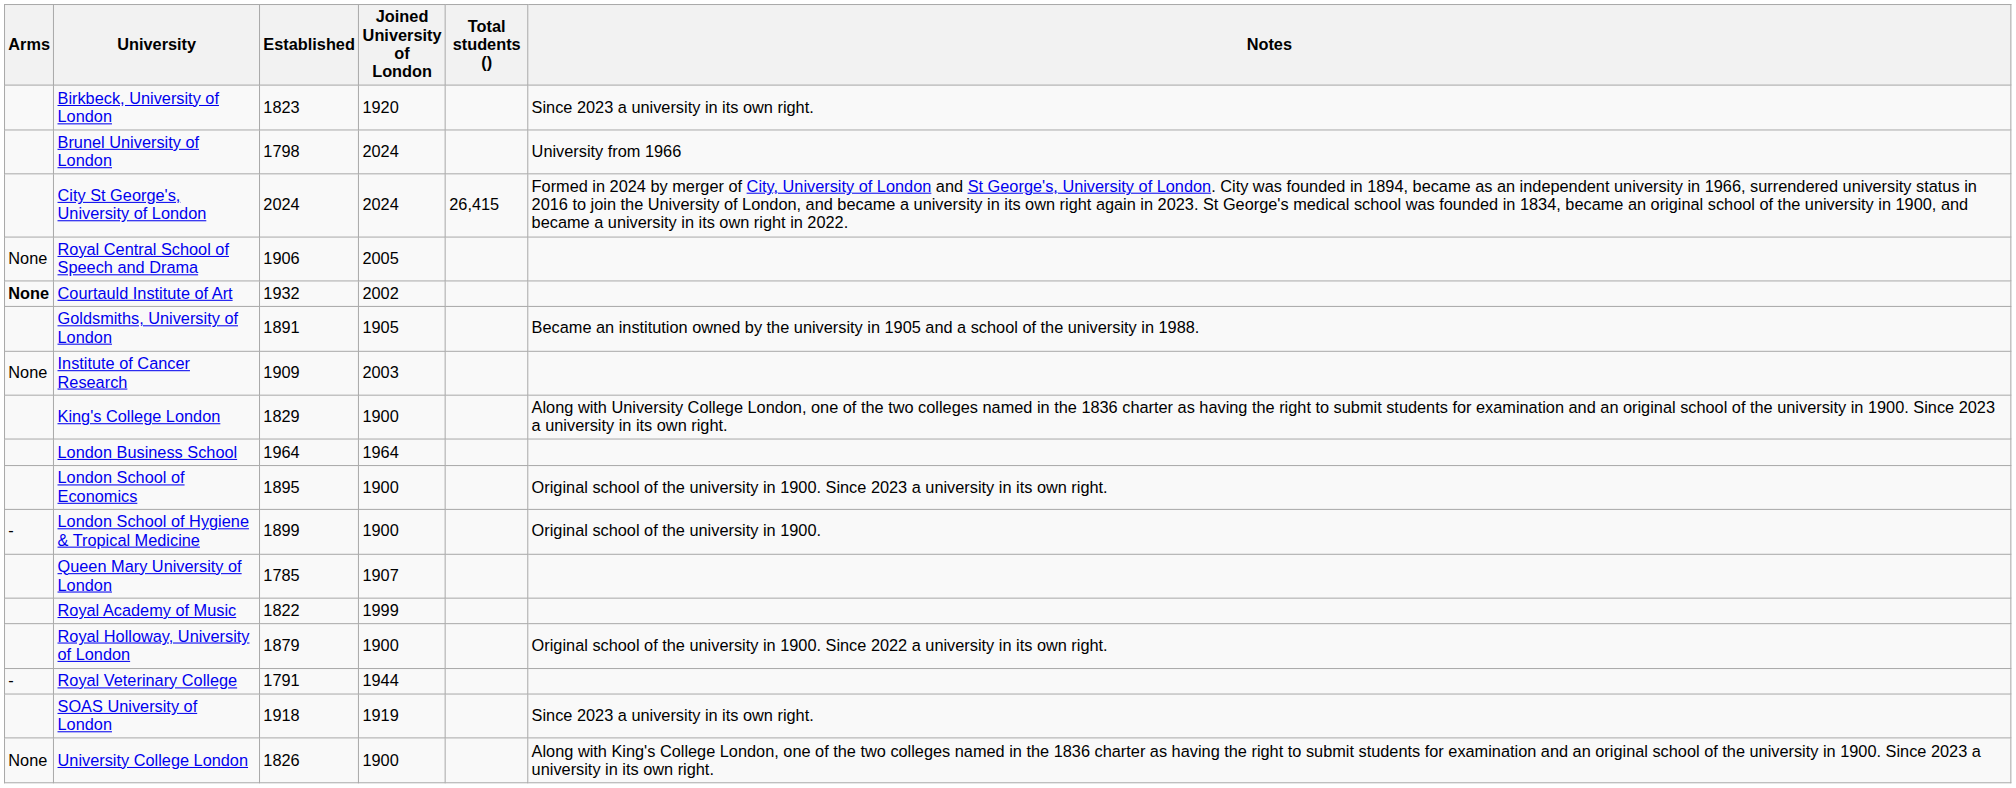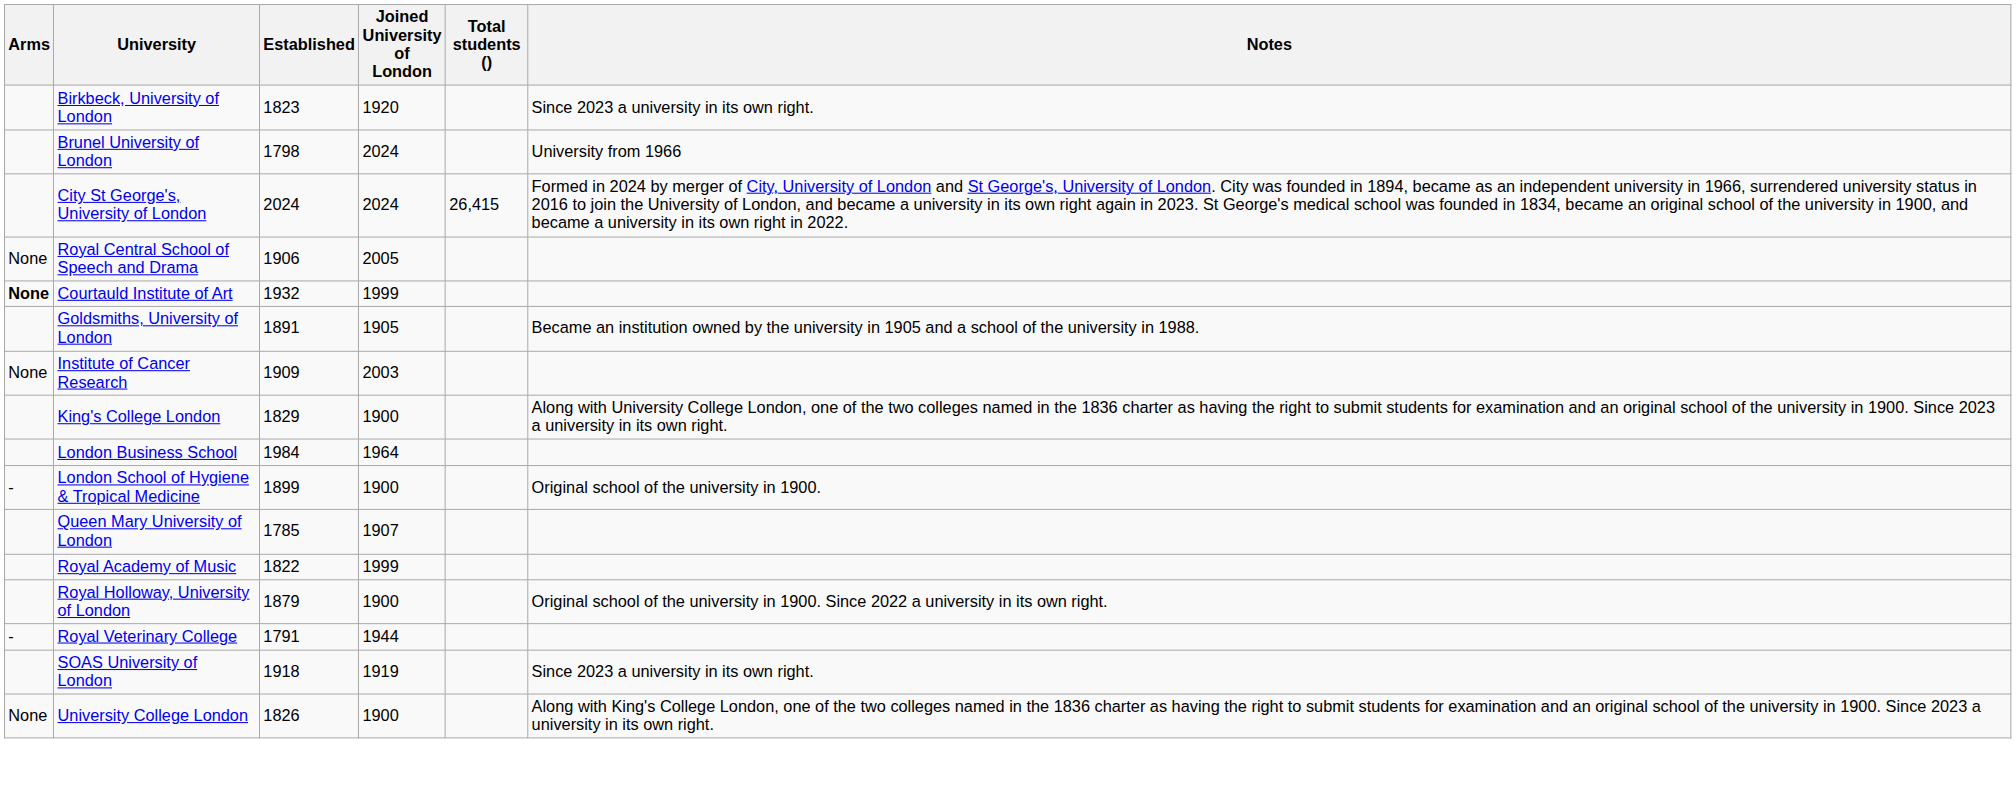Courtauld Institute of Art | Joined University of London: 2002 -> 1999
London Business School | Established: 1964 -> 1984
- row: London School of Economics | 1895 | 1900 | Original school of the university in 1900. Since 2023 a university in its own right.
